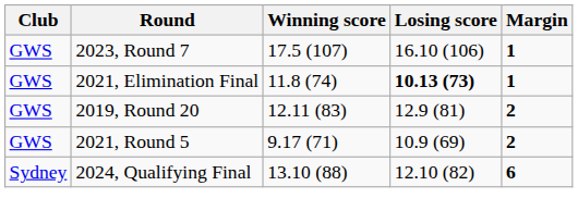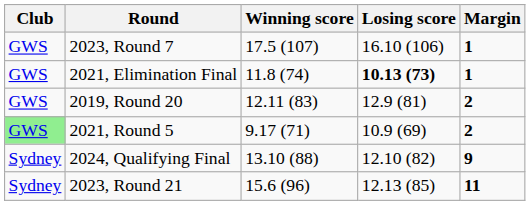2021, Round 5 | Club: no background -> lightgreen background
2024, Qualifying Final | Margin: 6 -> 9
+ row: Sydney | 2023, Round 21 | 15.6 (96) | 12.13 (85) | 11
